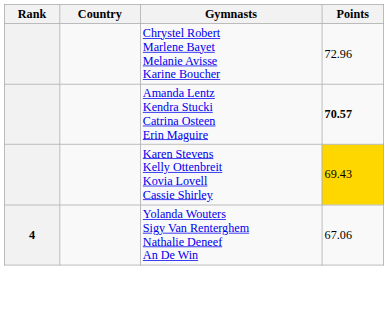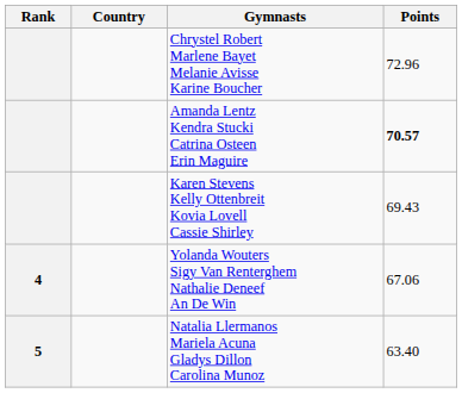Karen Stevens Kelly Ottenbreit Kovia Lovell Cassie Shirley | Points: gold background -> no background
+ row: 5 | Natalia Llermanos Mariela Acuna Gladys Dillon Carolina Munoz | 63.40
